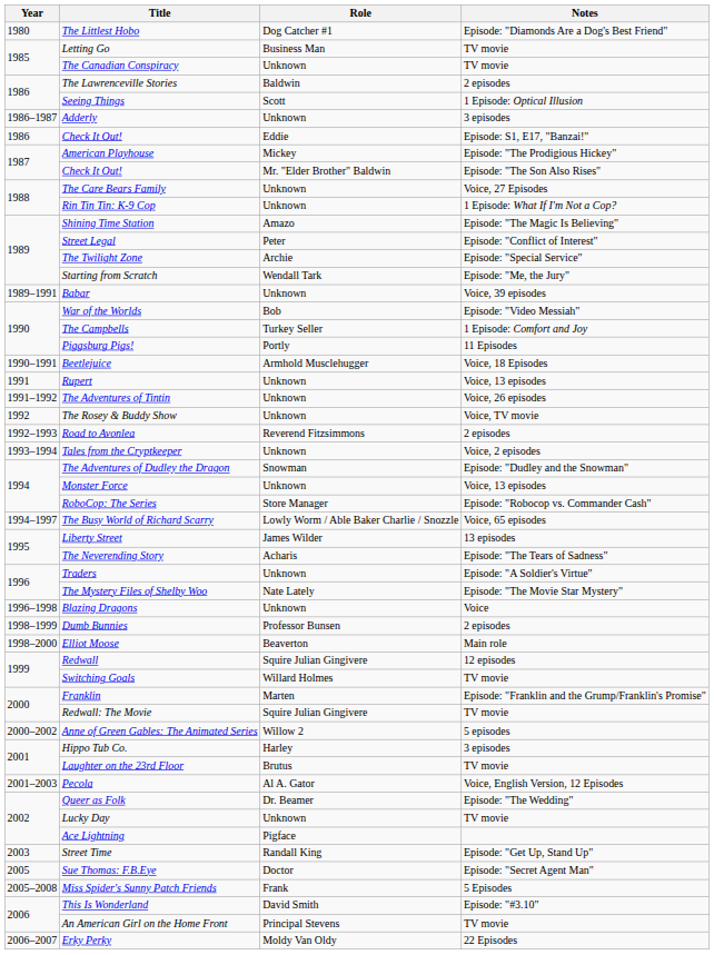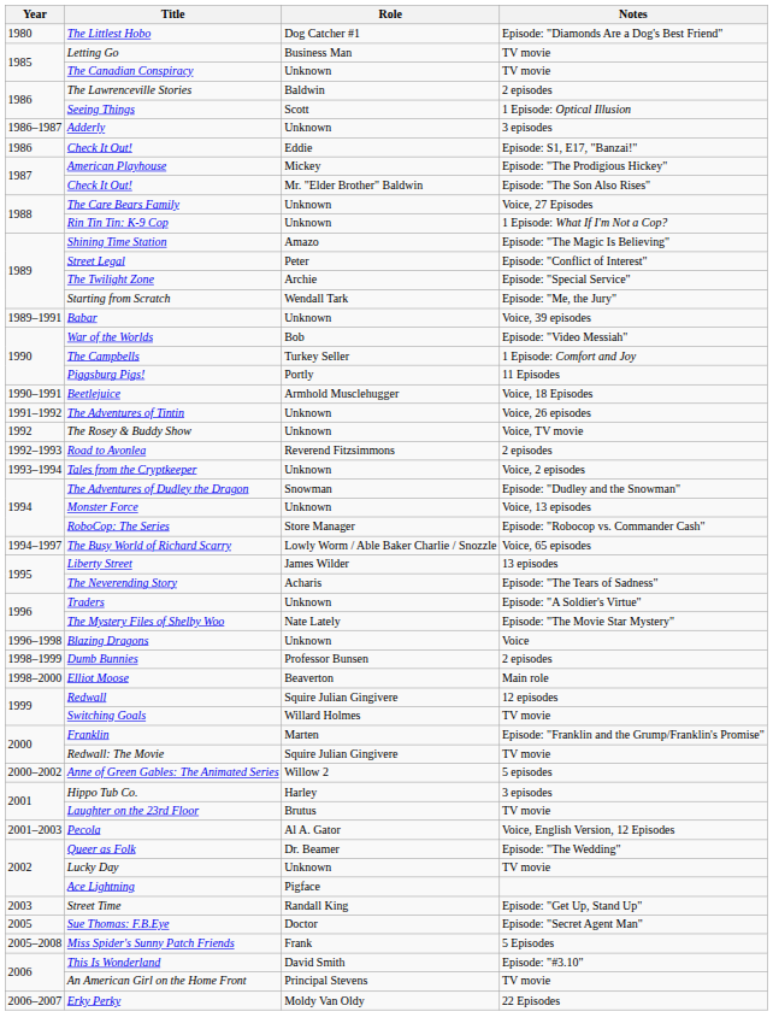- row: 1991 | Rupert | Unknown | Voice, 13 episodes
